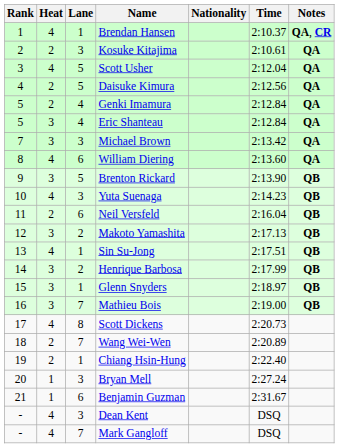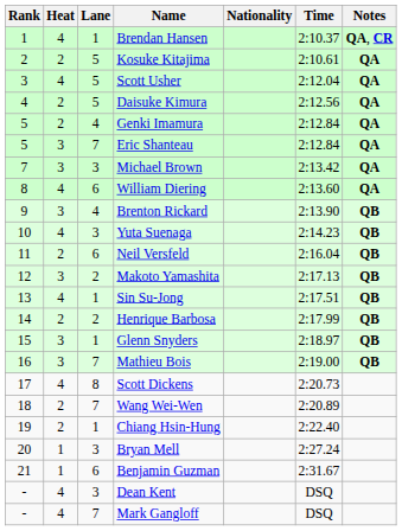Kosuke Kitajima | Lane: 3 -> 5
Eric Shanteau | Lane: 4 -> 7
Brenton Rickard | Lane: 5 -> 4
Henrique Barbosa | Heat: 3 -> 2
